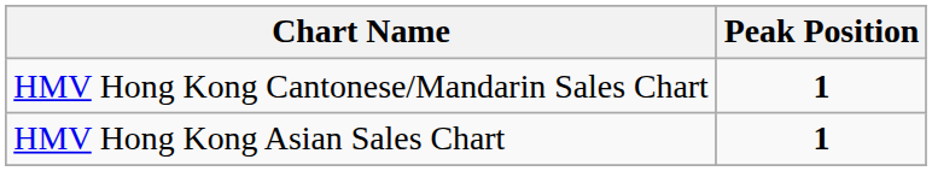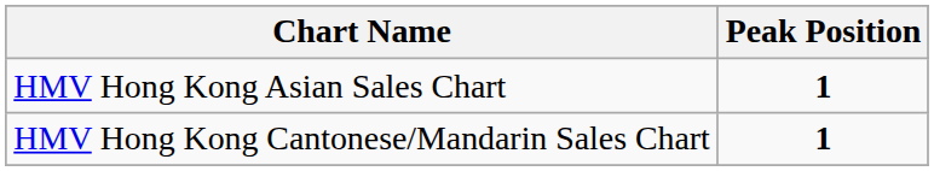rows swapped: HMV Hong Kong Asian Sales Chart <-> HMV Hong Kong Cantonese/Mandarin Sales Chart
